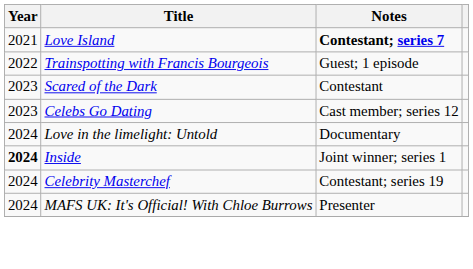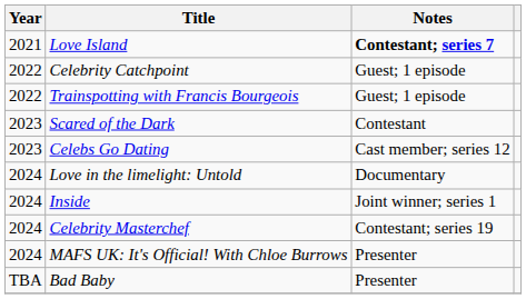+ row: 2022 | Celebrity Catchpoint | Guest; 1 episode
Inside | Year: bold -> normal
+ row: TBA | Bad Baby | Presenter
